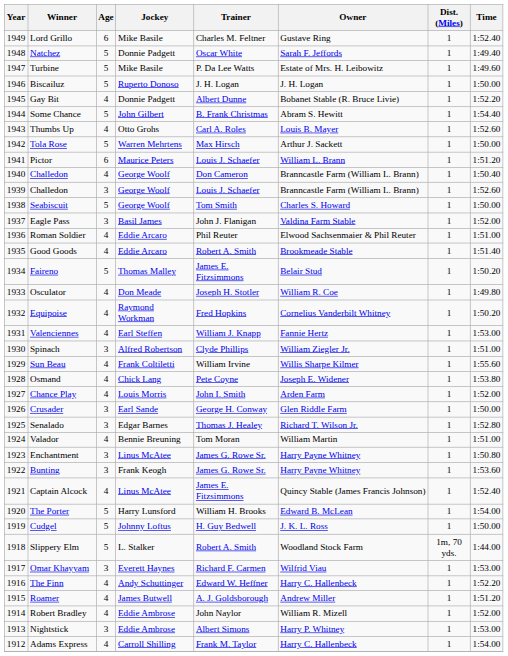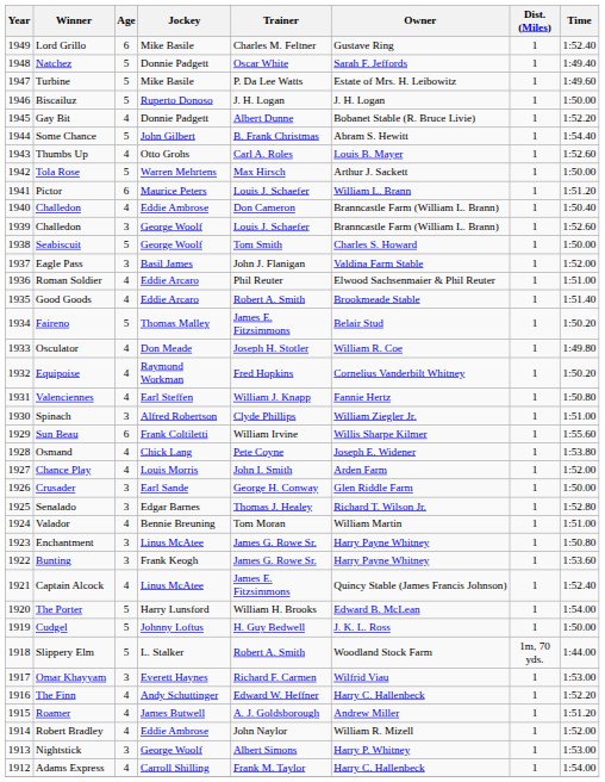1940 / Challedon | Jockey: George Woolf -> Eddie Ambrose
Valenciennes | Time: 1:53.00 -> 1:50.80
Sun Beau | Age: 4 -> 6
Nightstick | Jockey: Eddie Ambrose -> George Woolf
